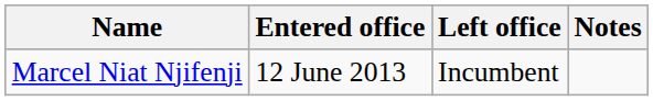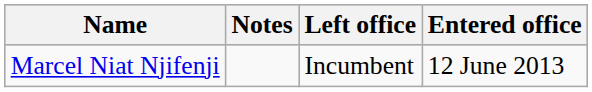columns swapped: Entered office <-> Notes
